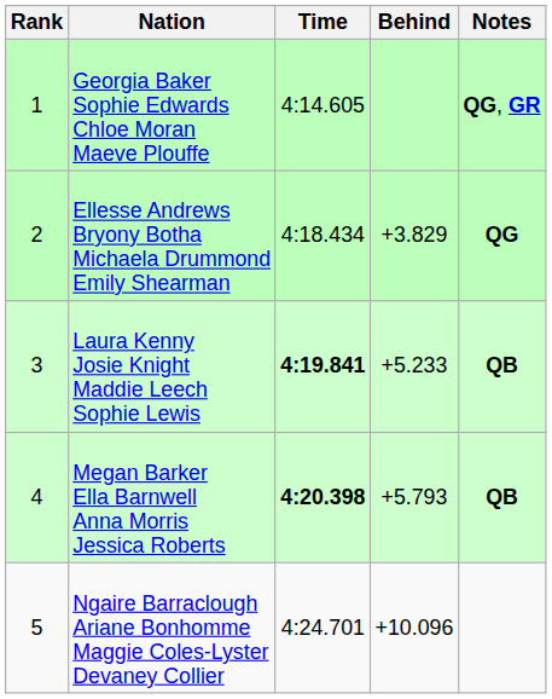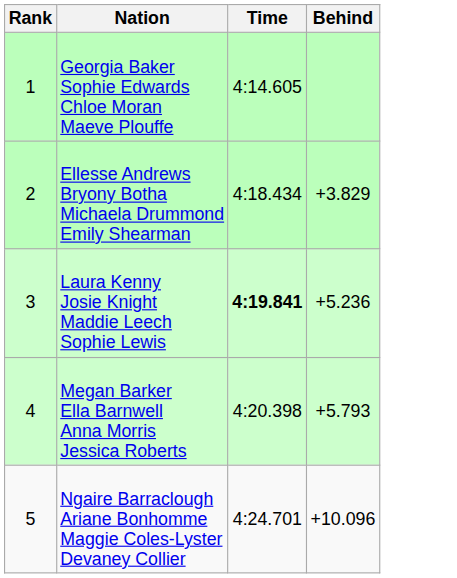- column: Notes | QG, GR | QG | QB | QB
Laura Kenny Josie Knight Maddie Leech Sophie Lewis | Behind: +5.233 -> +5.236
Megan Barker Ella Barnwell Anna Morris Jessica Roberts | Time: bold -> normal
